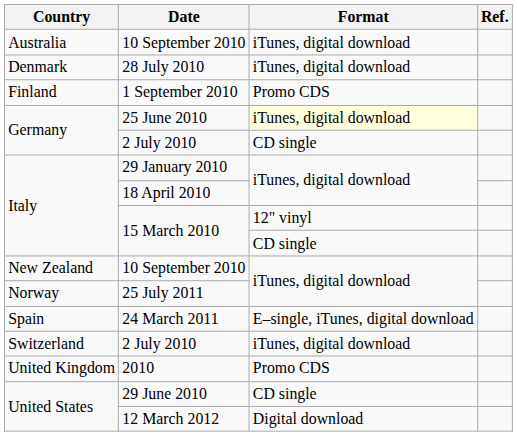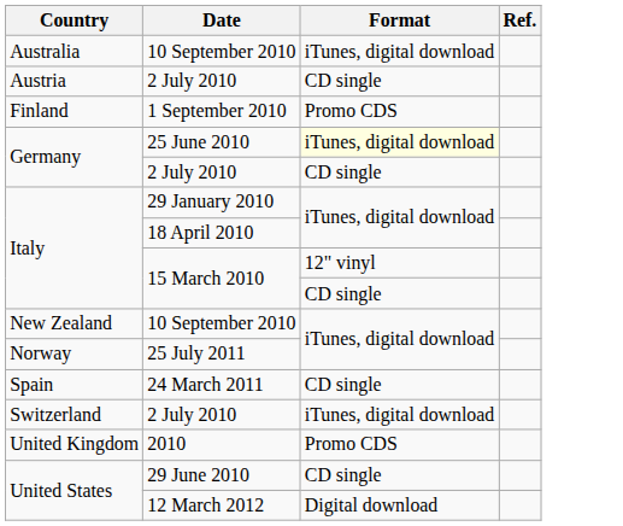+ row: Austria | 2 July 2010 | CD single
- row: Denmark | 28 July 2010 | iTunes, digital download
24 March 2011 | Format: E–single, iTunes, digital download -> CD single
